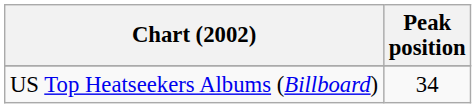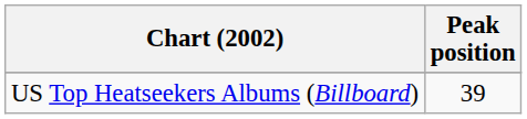US Top Heatseekers Albums (Billboard) | Peak position: 34 -> 39
